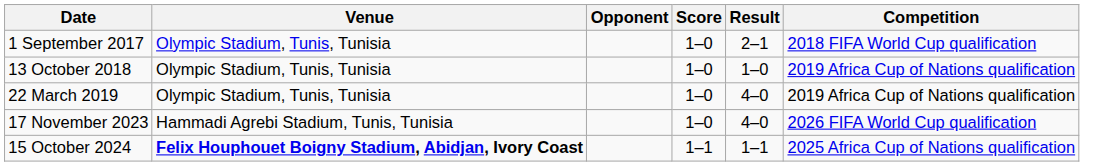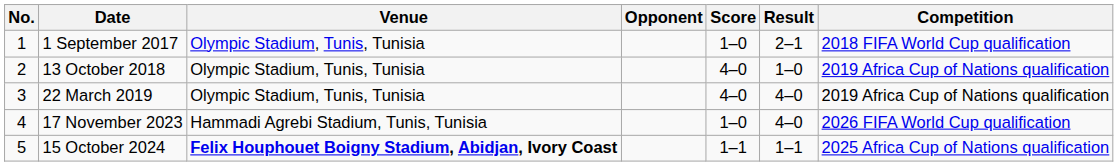+ column: No. | 1 | 2 | 3 | 4 | 5
13 October 2018 | Score: 1–0 -> 4–0
22 March 2019 | Score: 1–0 -> 4–0
